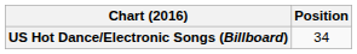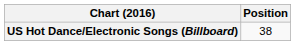US Hot Dance/Electronic Songs (Billboard) | Position: 34 -> 38
